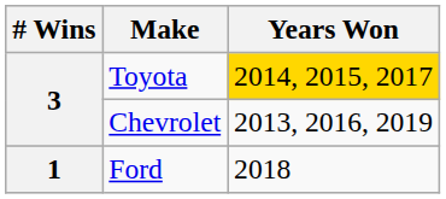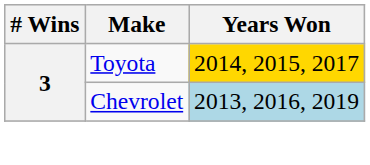Chevrolet | Years Won: no background -> lightblue background
- row: 1 | Ford | 2018
